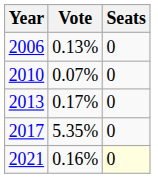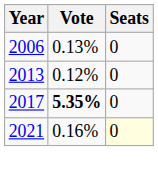- row: 2010 | 0.07% | 0
2013 | Vote: 0.17% -> 0.12%
2017 | Vote: normal -> bold
